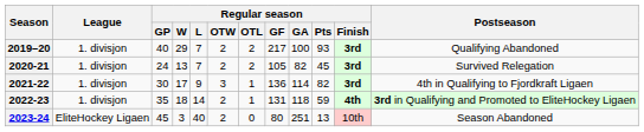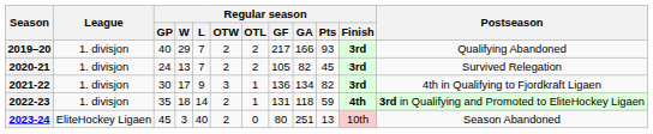2019–20 | Regular season / GA: 100 -> 166
2021-22 | Regular season / GA: 114 -> 134
